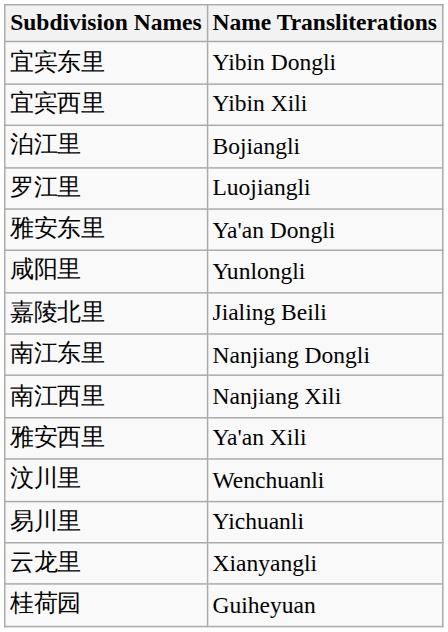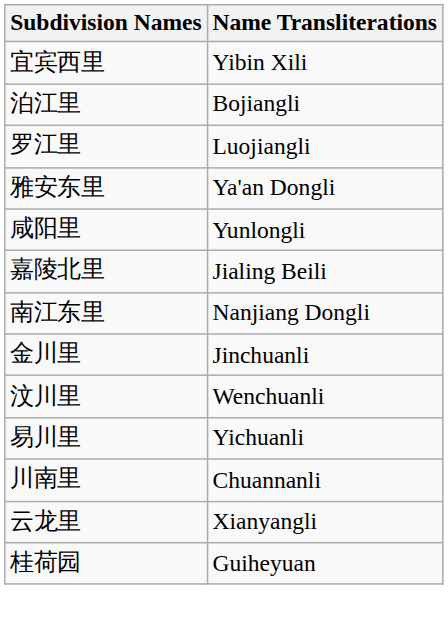- row: 宜宾东里 | Yibin Dongli
- row: 南江西里 | Nanjiang Xili
- row: 雅安西里 | Ya'an Xili
+ row: 金川里 | Jinchuanli
+ row: 川南里 | Chuannanli
